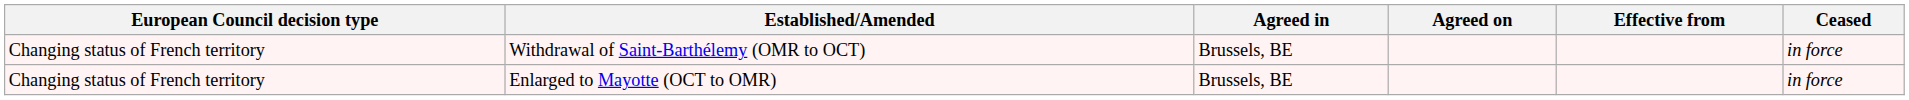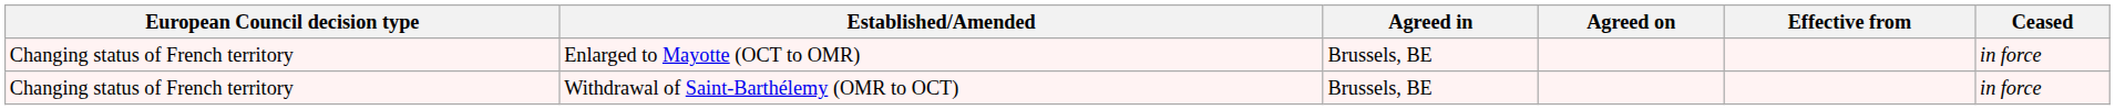rows swapped: Withdrawal of Saint-Barthélemy (OMR to OCT) <-> Enlarged to Mayotte (OCT to OMR)
